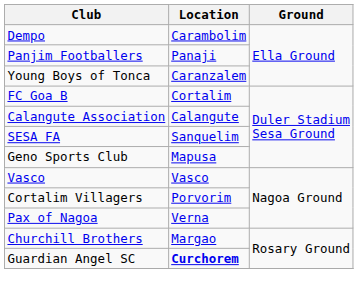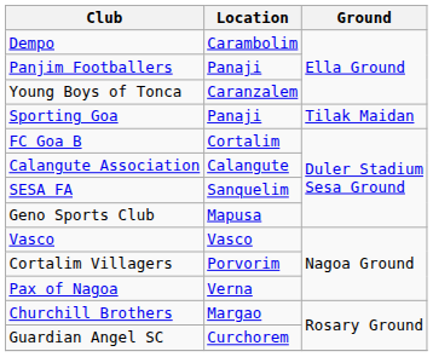+ row: Sporting Goa | Panaji | Tilak Maidan
Guardian Angel SC | Location: bold -> normal
